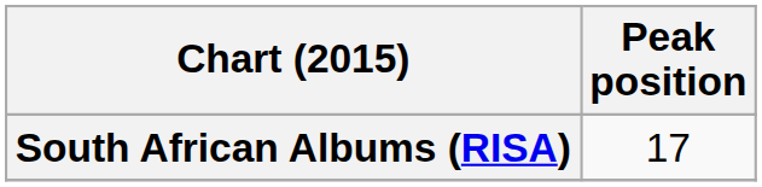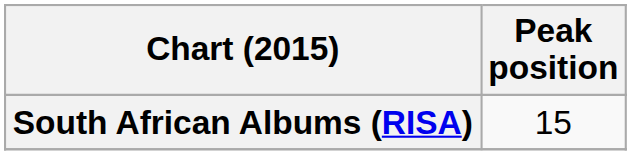South African Albums (RISA) | Peak position: 17 -> 15
